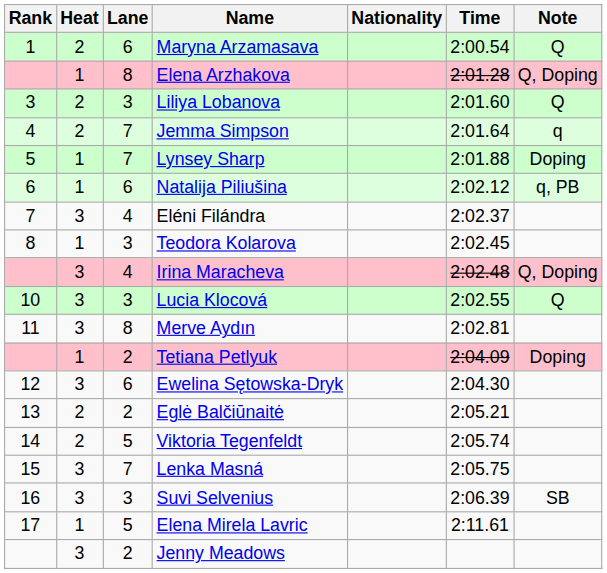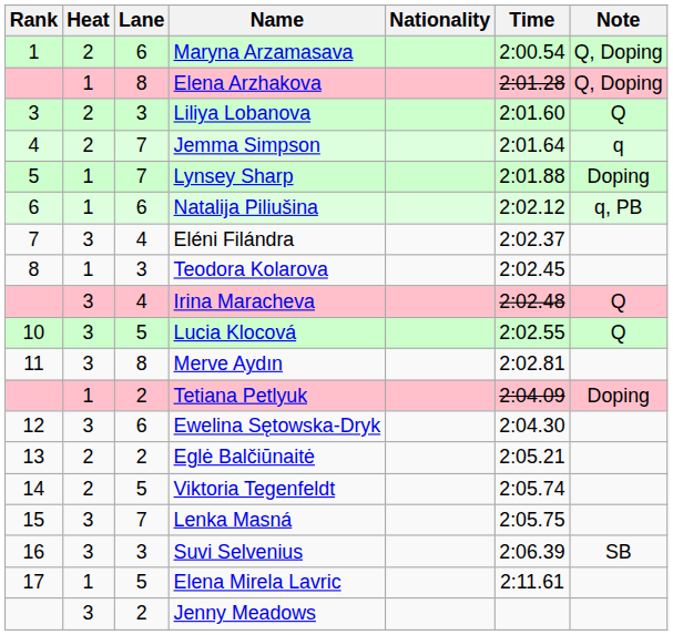Maryna Arzamasava | Note: Q -> Q, Doping
Irina Maracheva | Note: Q, Doping -> Q
Lucia Klocová | Lane: 3 -> 5
